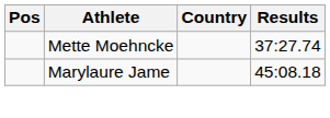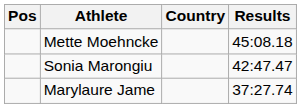Mette Moehncke | Results: 37:27.74 -> 45:08.18
+ row: Sonia Marongiu | 42:47.47
Marylaure Jame | Results: 45:08.18 -> 37:27.74
